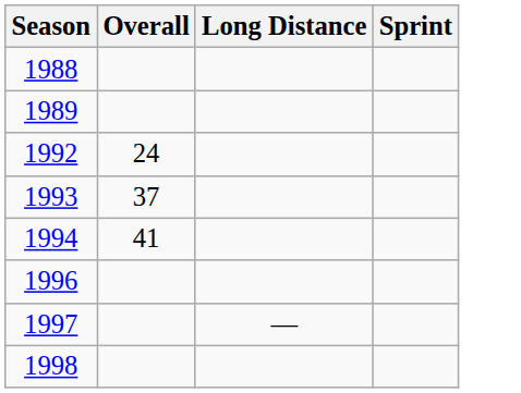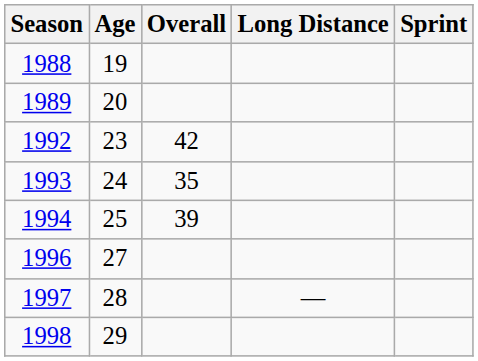+ column: Age | 19 | 20 | 23 | 24 | 25 | 27 | 28 | 29
1992 | Overall: 24 -> 42
1993 | Overall: 37 -> 35
1994 | Overall: 41 -> 39
